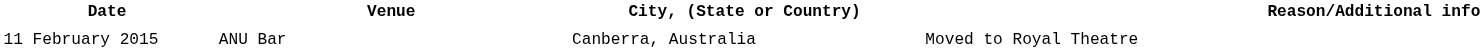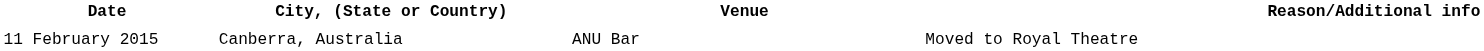columns swapped: City, (State or Country) <-> Venue
